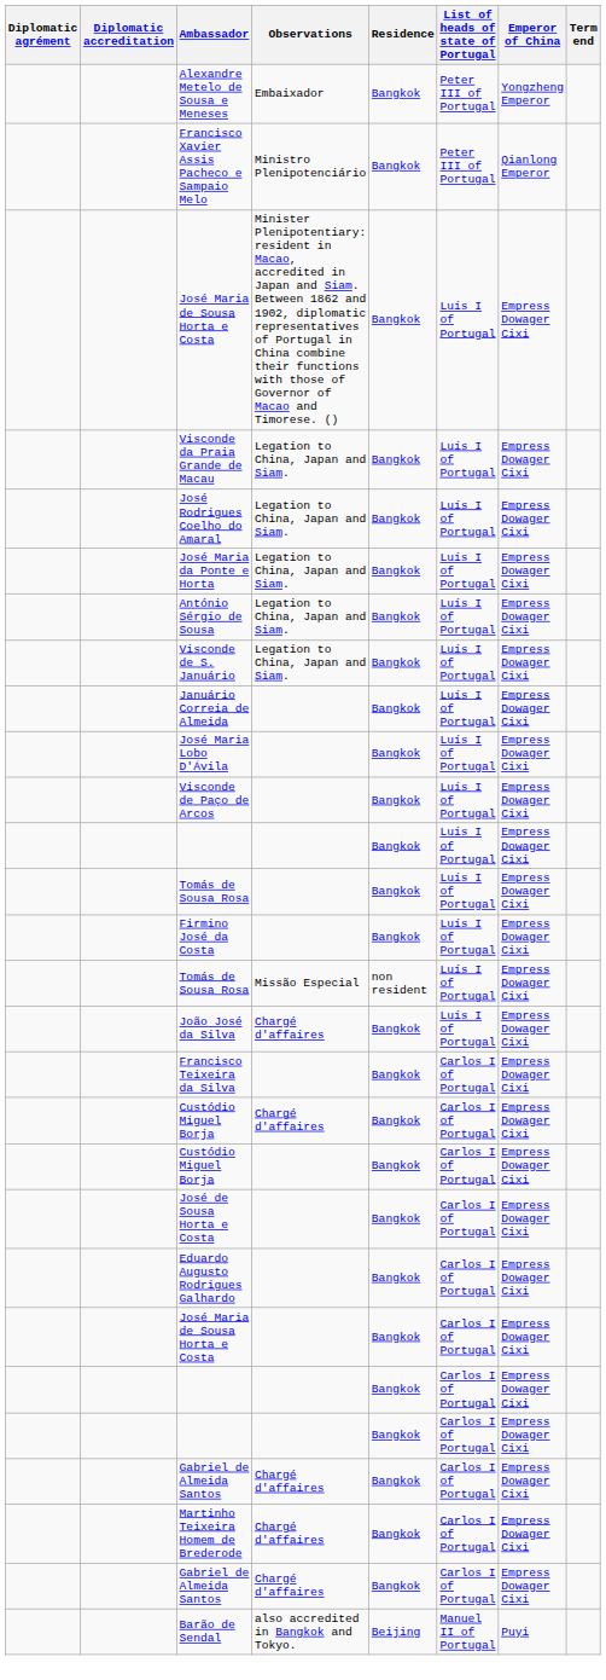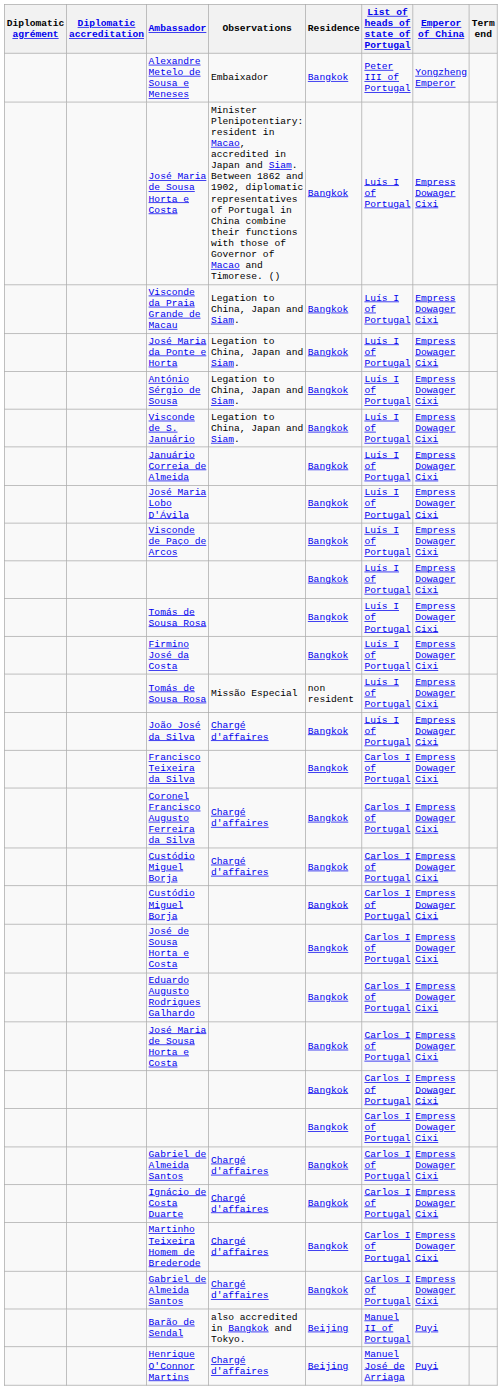- row: Francisco Xavier Assis Pacheco e Sampaio Melo | Ministro Plenipotenciário | Bangkok | Peter III of Portugal | Qianlong Emperor
- row: José Rodrigues Coelho do Amaral | Legation to China, Japan and Siam. | Bangkok | Luís I of Portugal | Empress Dowager Cixi
+ row: Coronel Francisco Augusto Ferreira da Silva | Chargé d'affaires | Bangkok | Carlos I of Portugal | Empress Dowager Cixi
+ row: Ignácio de Costa Duarte | Chargé d'affaires | Bangkok | Carlos I of Portugal | Empress Dowager Cixi
+ row: Henrique O'Connor Martins | Chargé d'affaires | Beijing | Manuel José de Arriaga | Puyi
